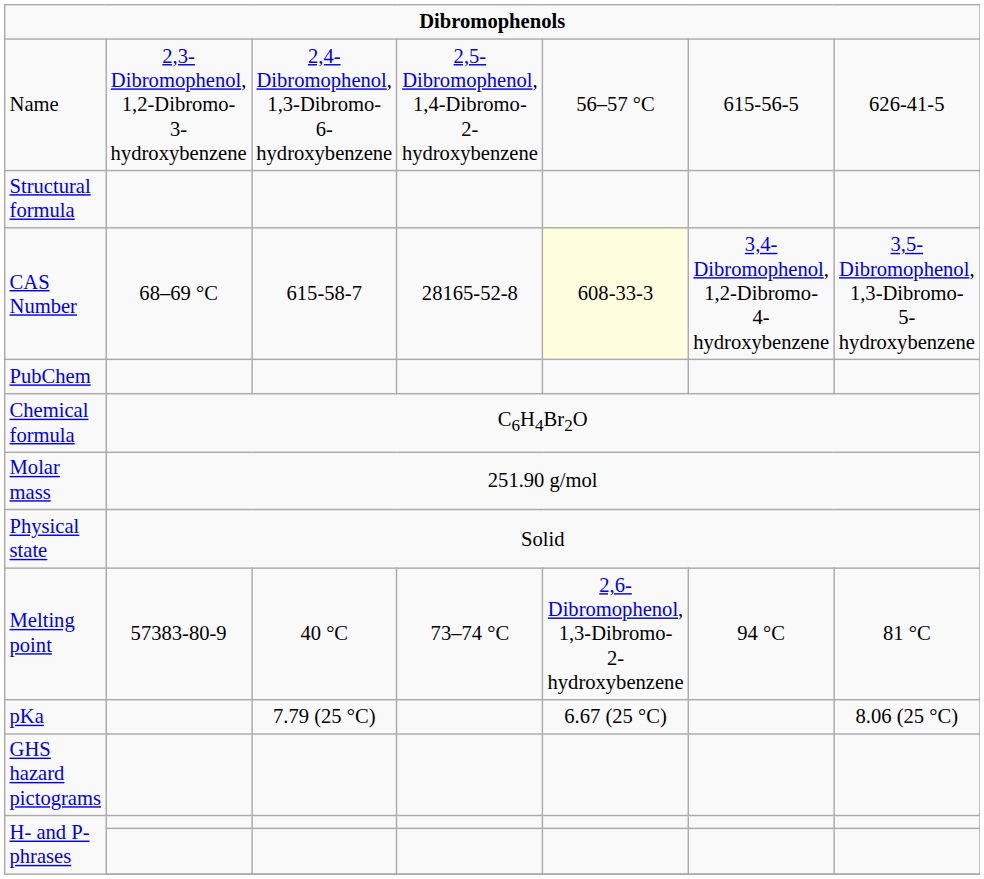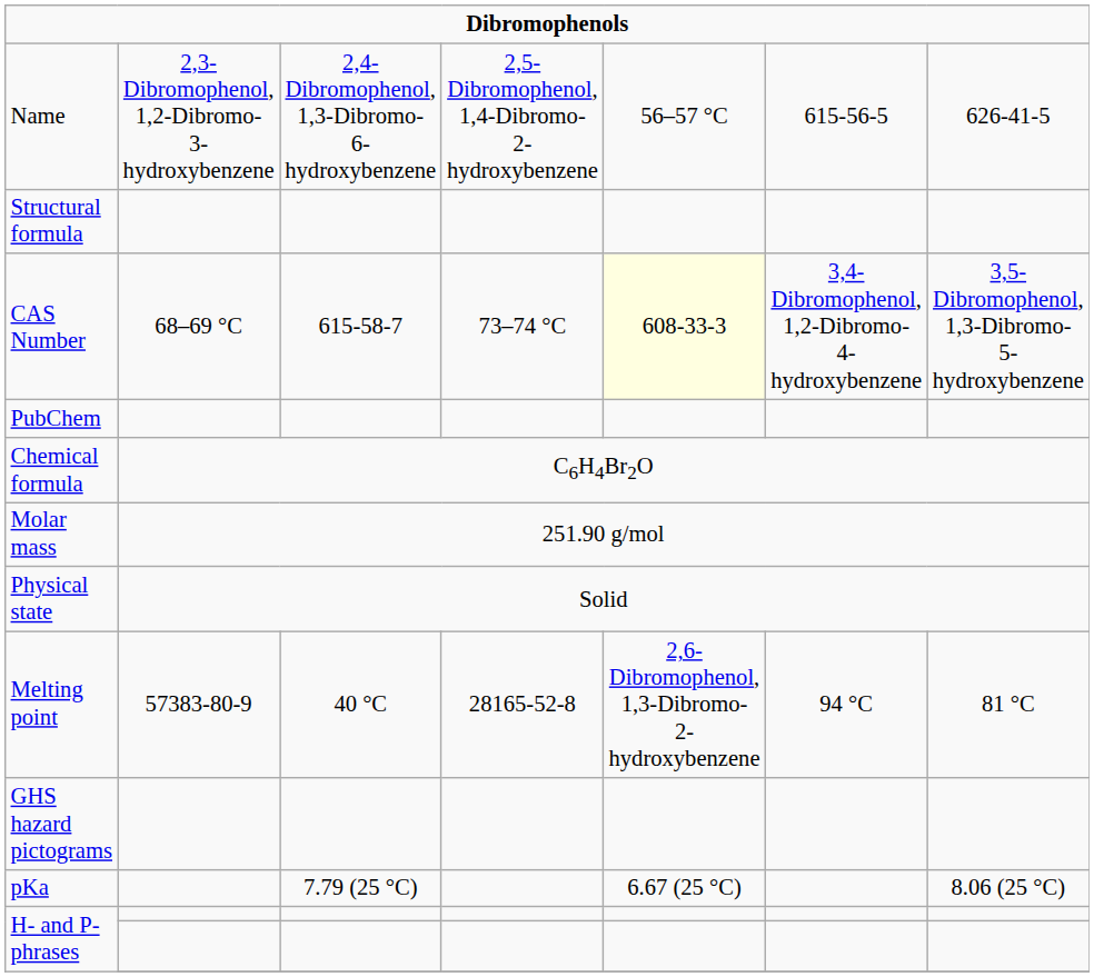CAS Number | column 4: 28165-52-8 -> 73–74 °C
Melting point | column 4: 73–74 °C -> 28165-52-8
rows swapped: pKa <-> GHS hazard pictograms
